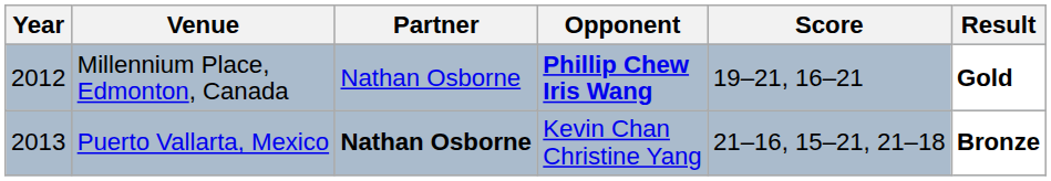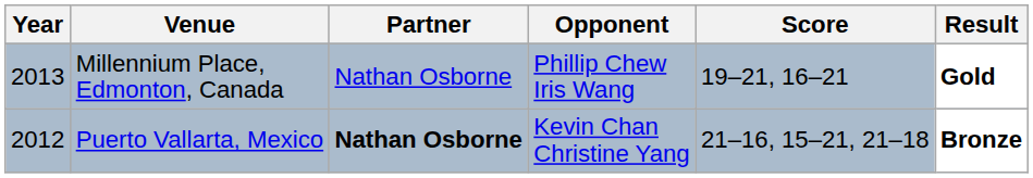Millennium Place, Edmonton, Canada | Year: 2012 -> 2013
Millennium Place, Edmonton, Canada | Opponent: bold -> normal
Puerto Vallarta, Mexico | Year: 2013 -> 2012
